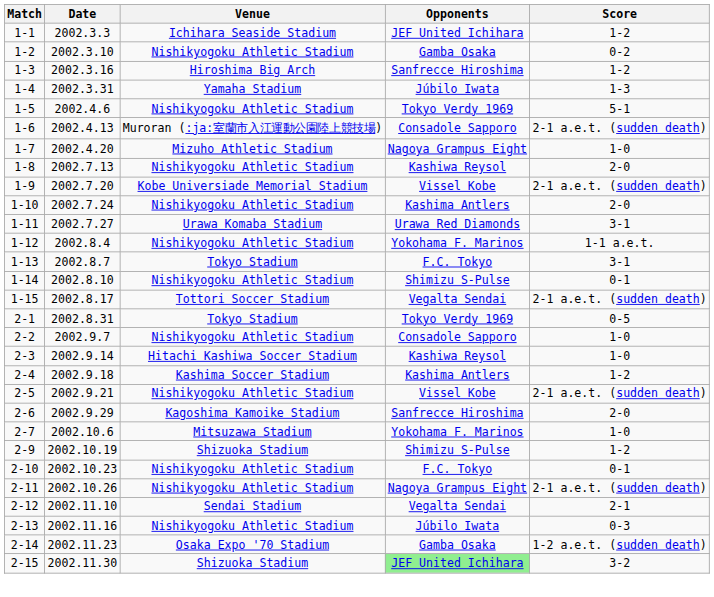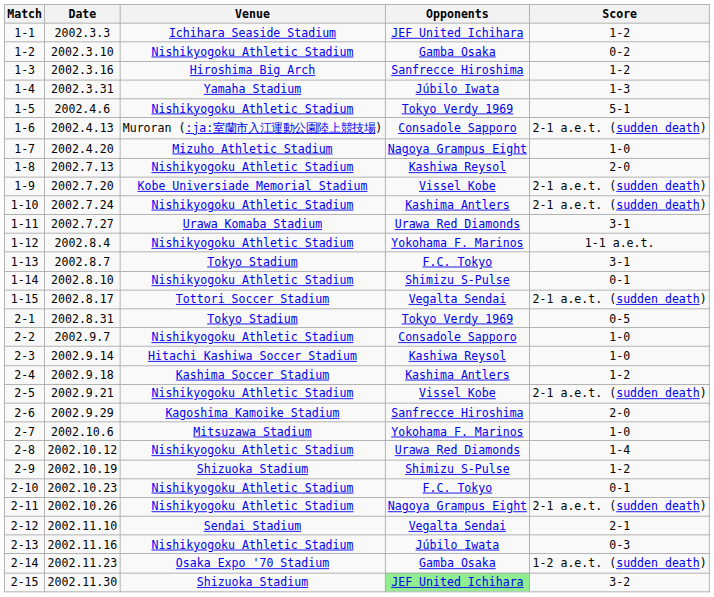1-10 | Score: 2-0 -> 2-1 a.e.t. (sudden death)
+ row: 2-8 | 2002.10.12 | Nishikyogoku Athletic Stadium | Urawa Red Diamonds | 1-4
